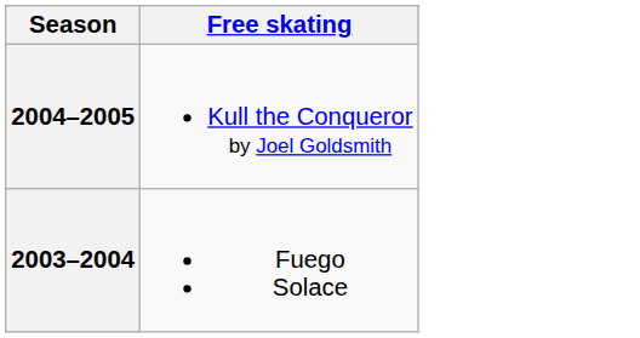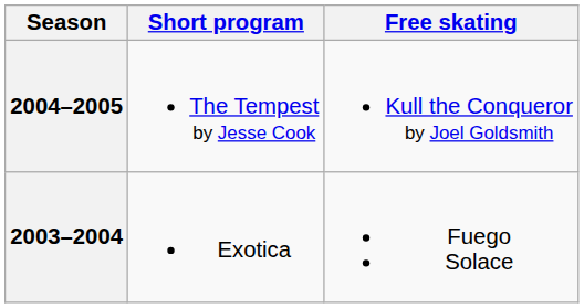+ column: Short program | The Tempest by Jesse Cook | Exotica
